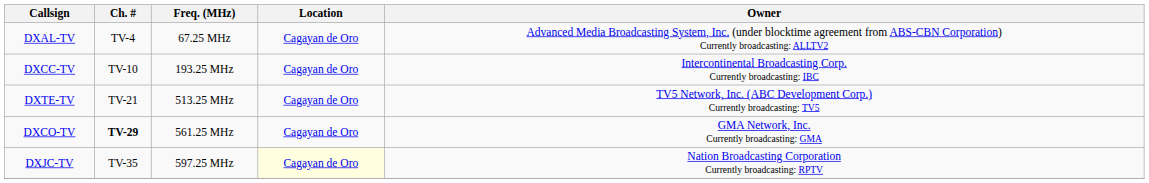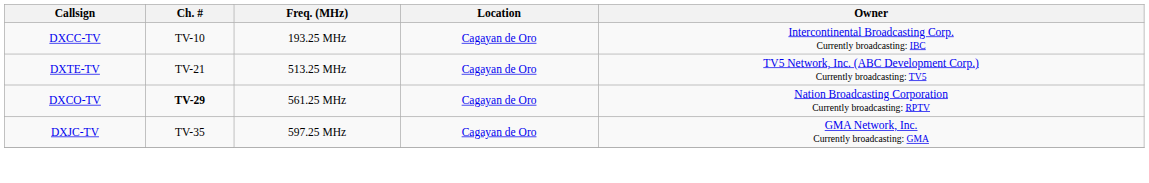- row: DXAL-TV | TV-4 | 67.25 MHz | Cagayan de Oro | Advanced Media Broadcasting System, Inc. (under blocktime agreement from ABS-CBN Corporation) Currently broadcasting: ALLTV2
DXCO-TV | Owner: GMA Network, Inc. Currently broadcasting: GMA -> Nation Broadcasting Corporation Currently broadcasting: RPTV
DXJC-TV | Location: lightyellow background -> no background
DXJC-TV | Owner: Nation Broadcasting Corporation Currently broadcasting: RPTV -> GMA Network, Inc. Currently broadcasting: GMA
